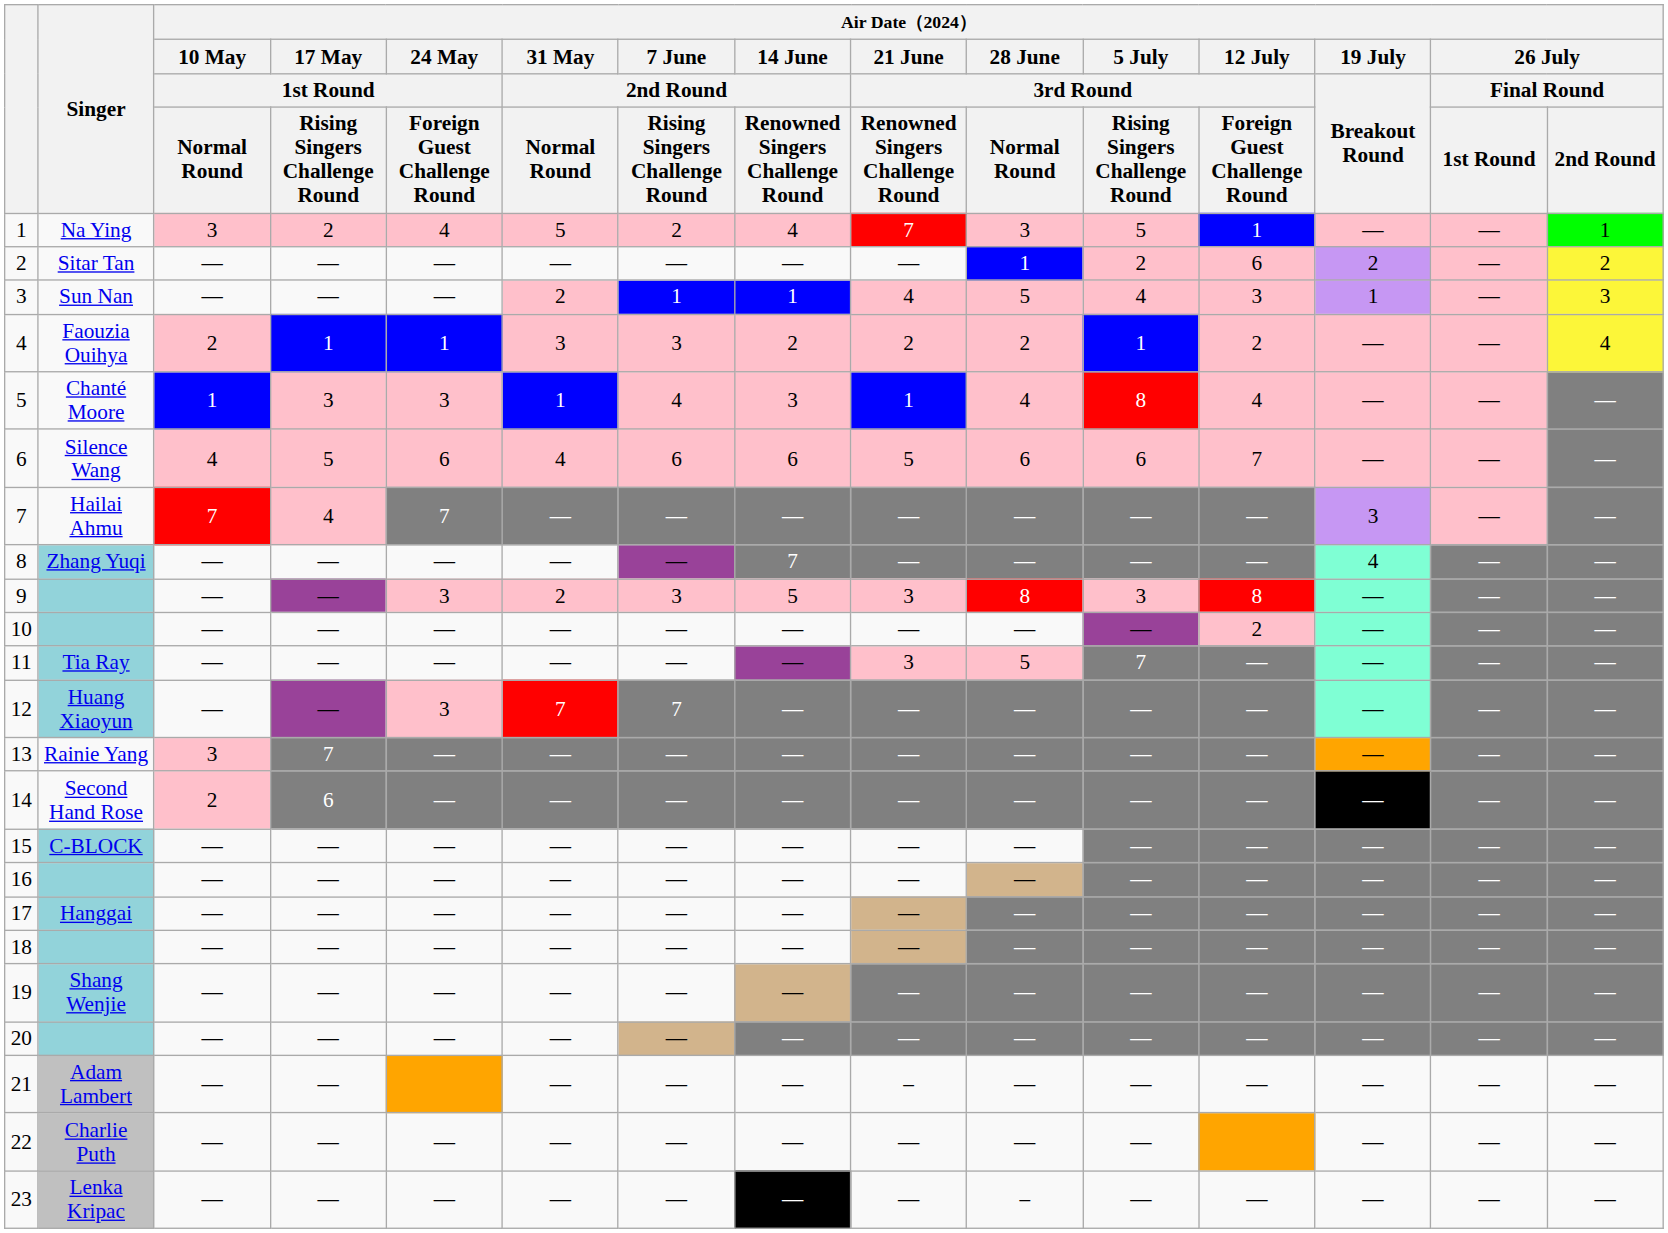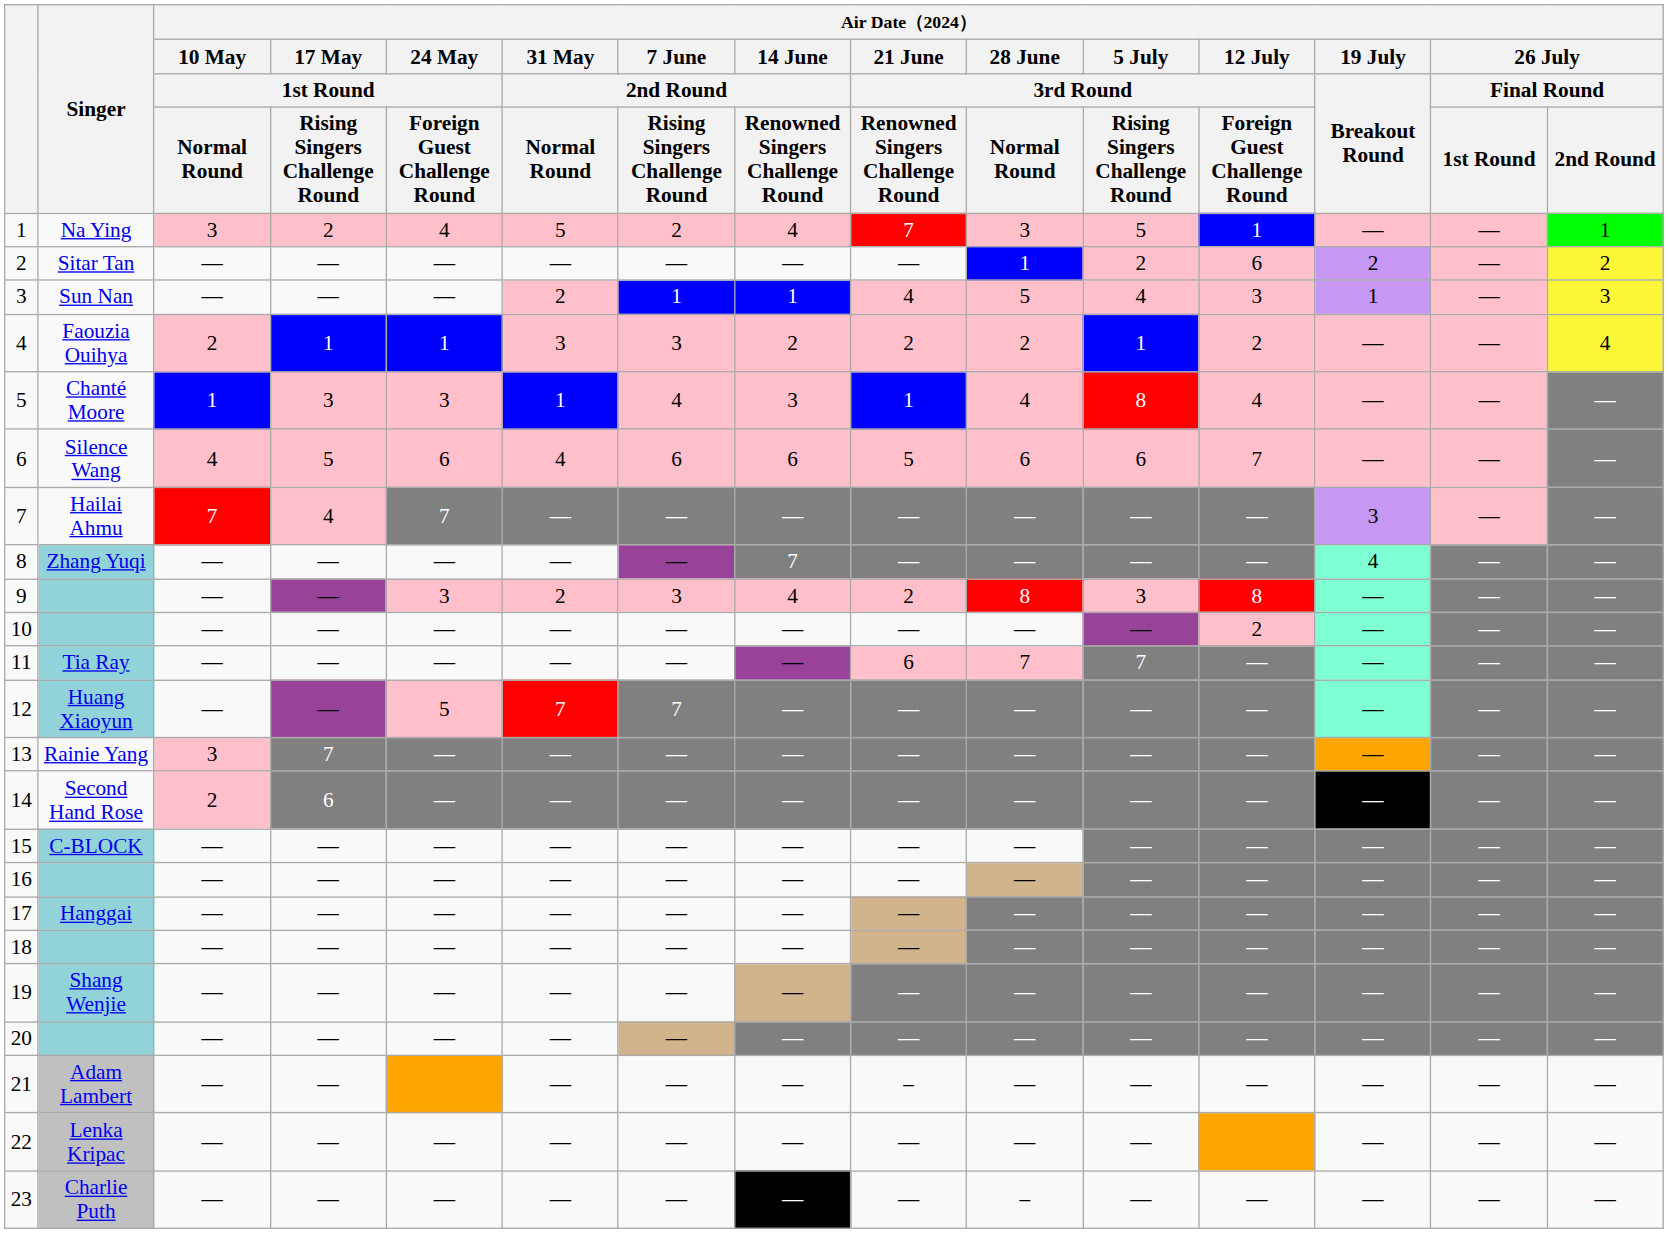9 | column 8: 5 -> 4
9 | column 9: 3 -> 2
11 | column 9: 3 -> 6
11 | Air Date（2024） / 28 June / 3rd Round / Normal Round: 5 -> 7
12 | column 5: 3 -> 5
22 | Singer: Charlie Puth -> Lenka Kripac
23 | Singer: Lenka Kripac -> Charlie Puth
